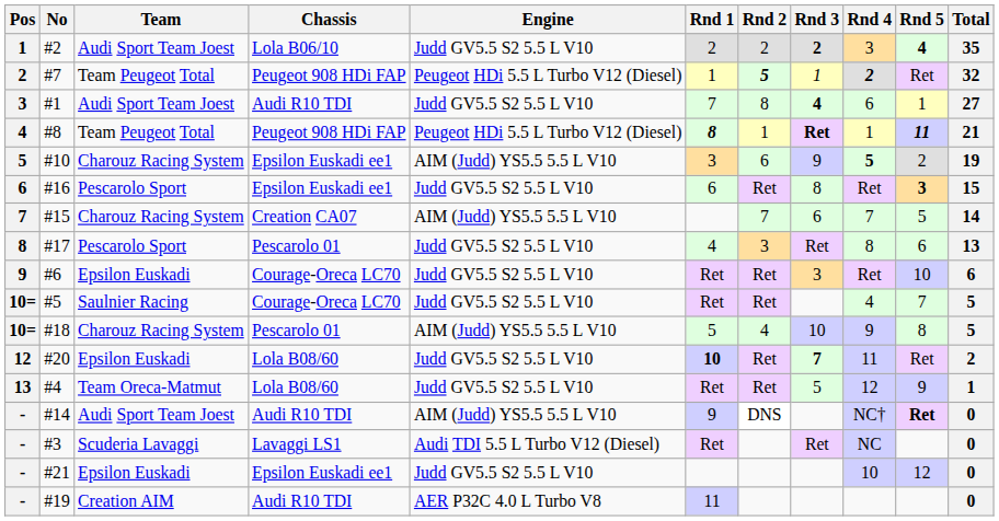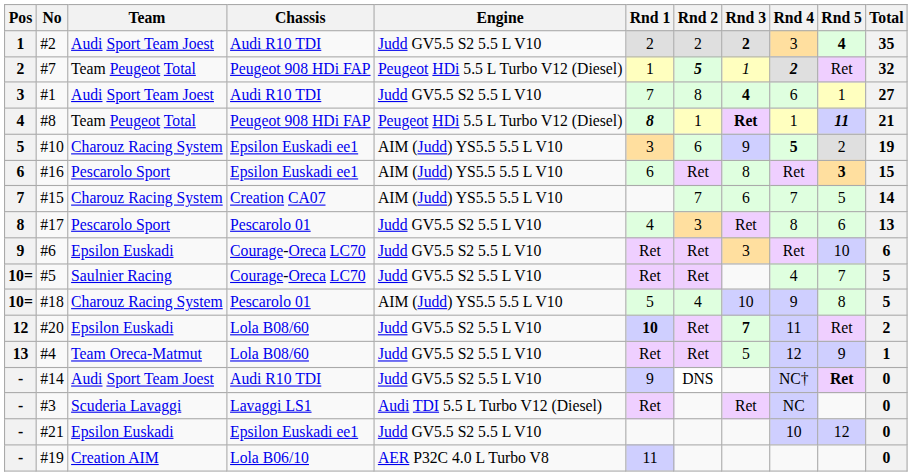#2 | Chassis: Lola B06/10 -> Audi R10 TDI
#16 | Engine: Judd GV5.5 S2 5.5 L V10 -> AIM (Judd) YS5.5 5.5 L V10
#14 | Engine: AIM (Judd) YS5.5 5.5 L V10 -> Judd GV5.5 S2 5.5 L V10
#19 | Chassis: Audi R10 TDI -> Lola B06/10
